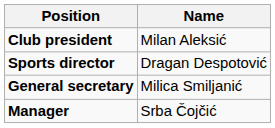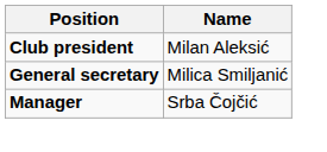- row: Sports director | Dragan Despotović
